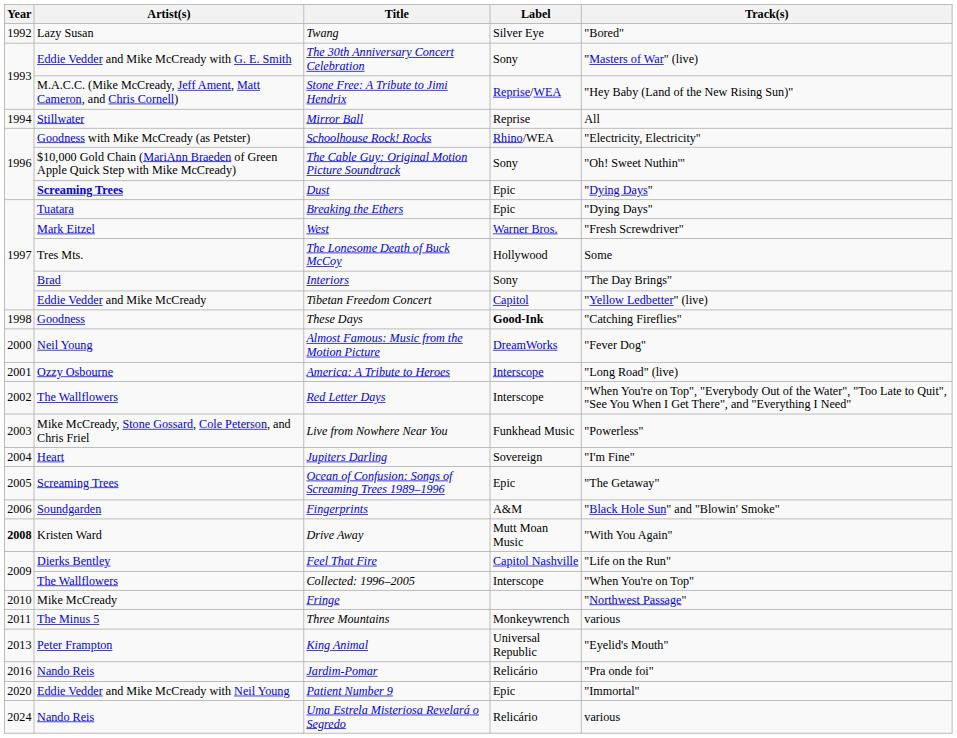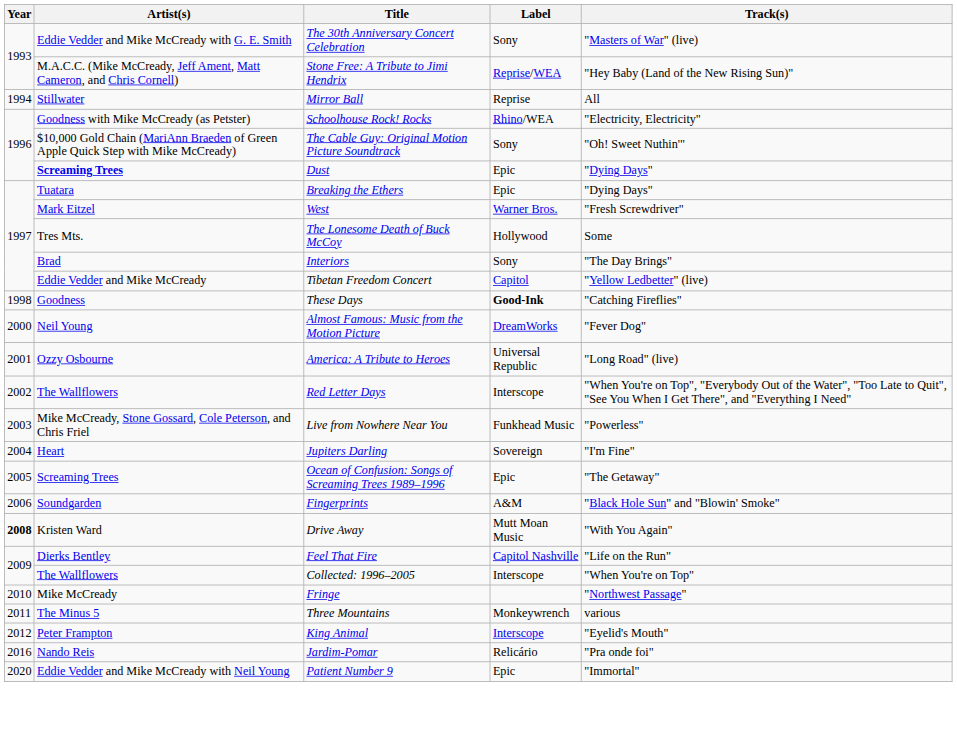- row: 1992 | Lazy Susan | Twang | Silver Eye | "Bored"
America: A Tribute to Heroes | Label: Interscope -> Universal Republic
King Animal | Year: 2013 -> 2012
King Animal | Label: Universal Republic -> Interscope
- row: 2024 | Nando Reis | Uma Estrela Misteriosa Revelará o Segredo | Relicário | various
